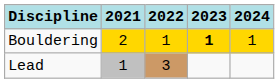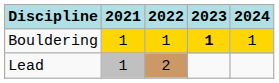Bouldering | 2021: 2 -> 1
Lead | 2022: 3 -> 2
